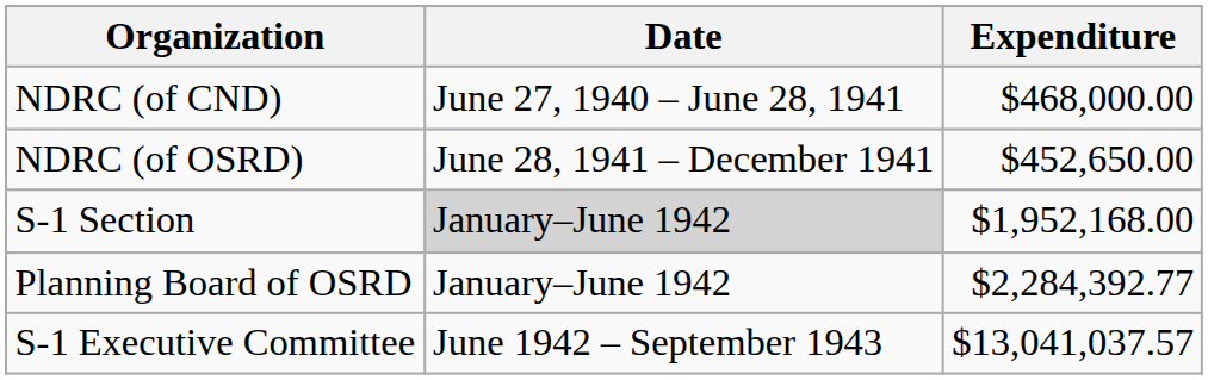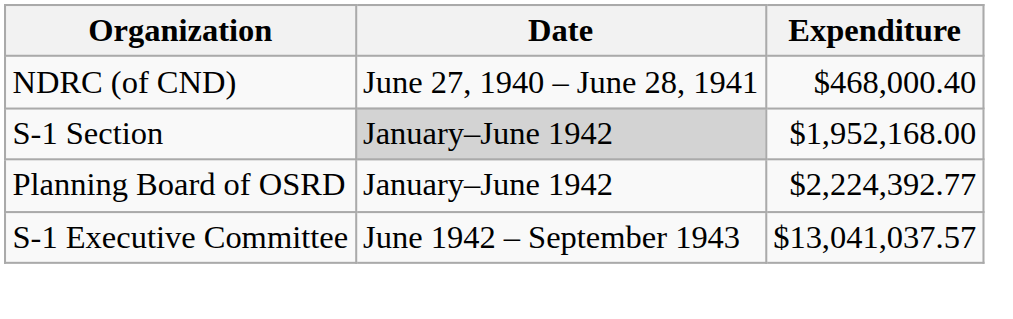NDRC (of CND) | Expenditure: $468,000.00 -> $468,000.40
- row: NDRC (of OSRD) | June 28, 1941 – December 1941 | $452,650.00
Planning Board of OSRD | Expenditure: $2,284,392.77 -> $2,224,392.77
